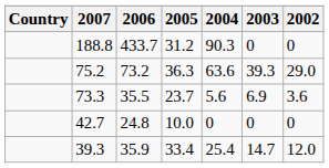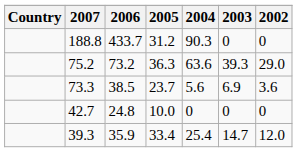73.3 | 2006: 35.5 -> 38.5
